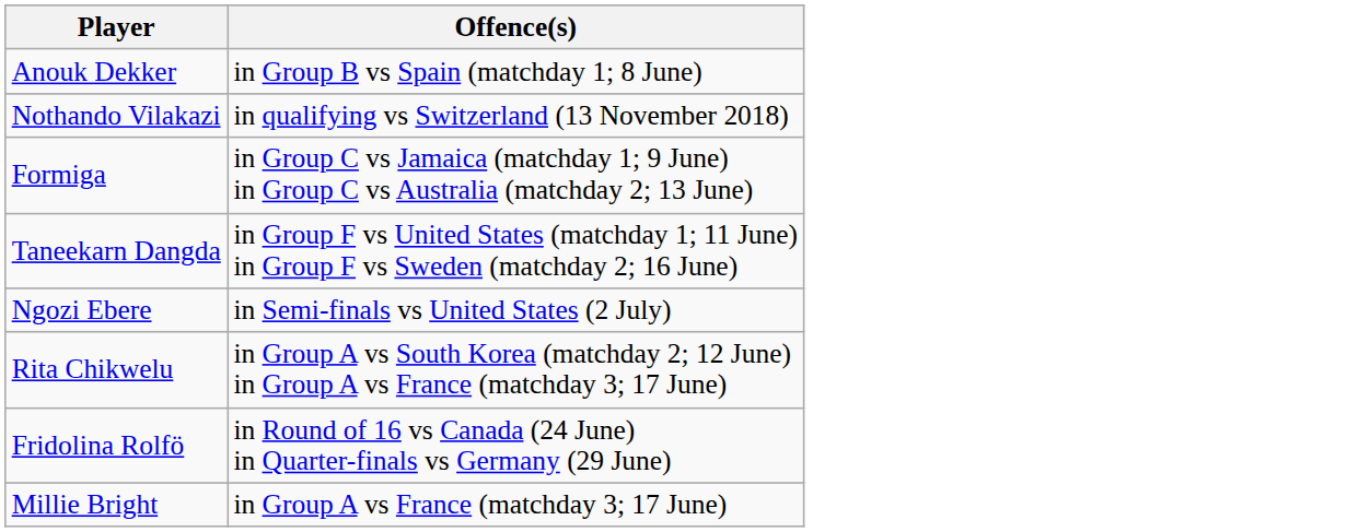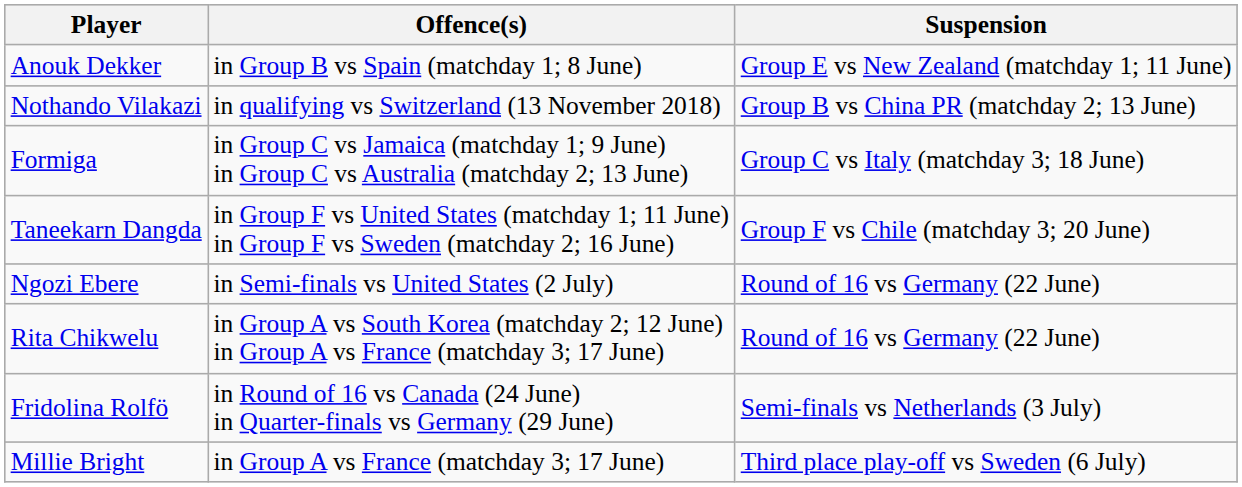+ column: Suspension | Group E vs New Zealand (matchday 1; 11 June) | Group B vs China PR (matchday 2; 13 June) | Group C vs Italy (matchday 3; 18 June) | Group F vs Chile (matchday 3; 20 June) | Round of 16 vs Germany (22 June) | Round of 16 vs Germany (22 June) | Semi-finals vs Netherlands (3 July) | Third place play-off vs Sweden (6 July)
